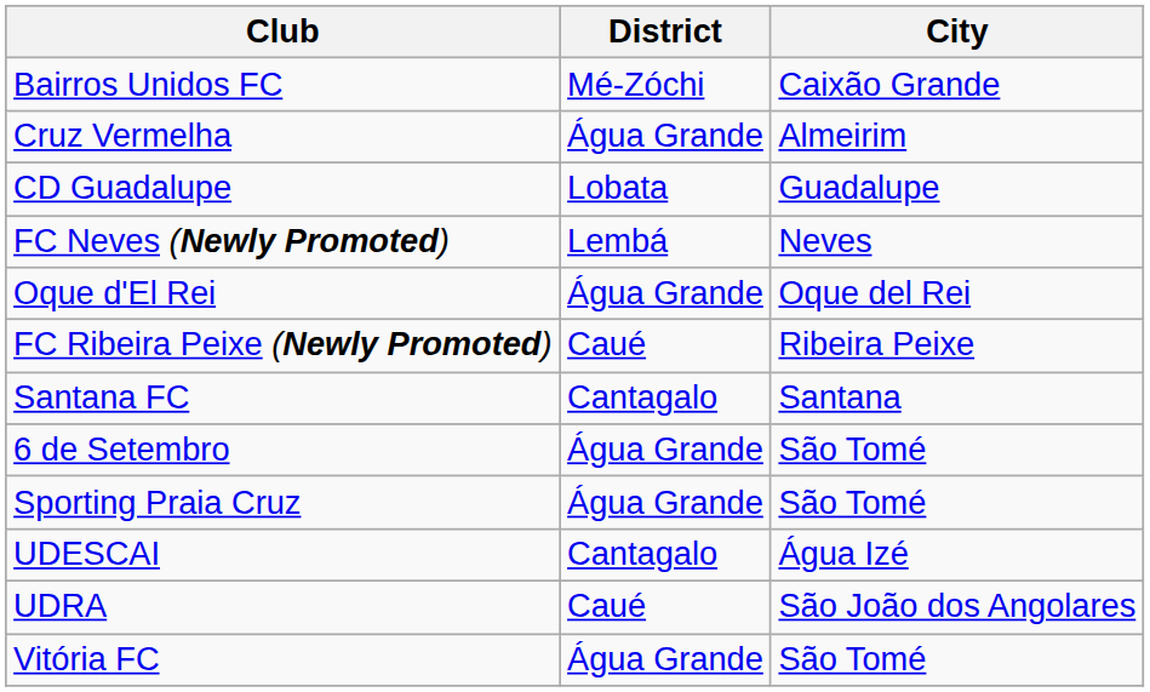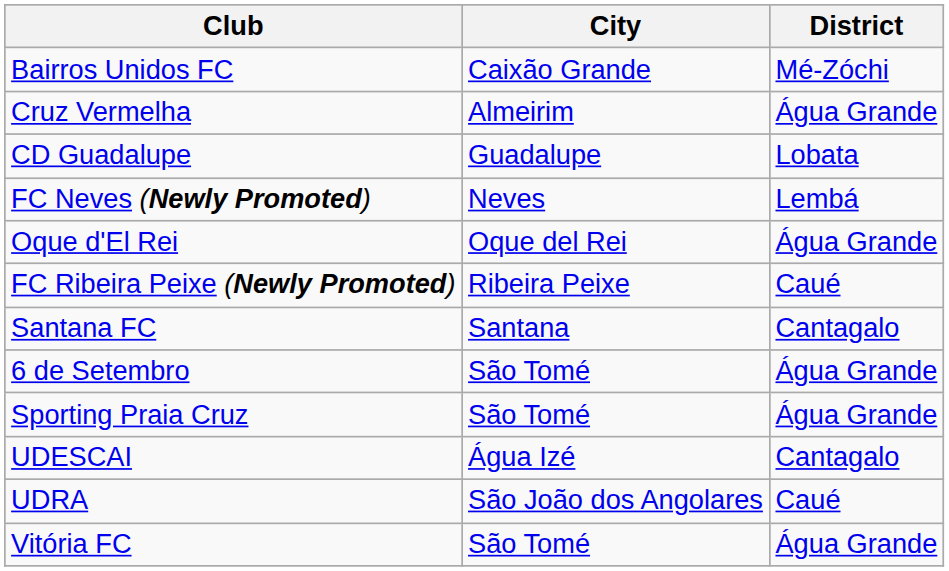columns swapped: City <-> District
